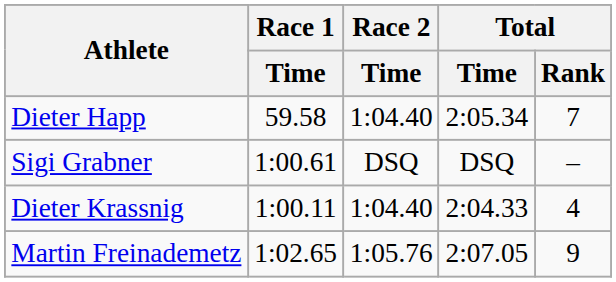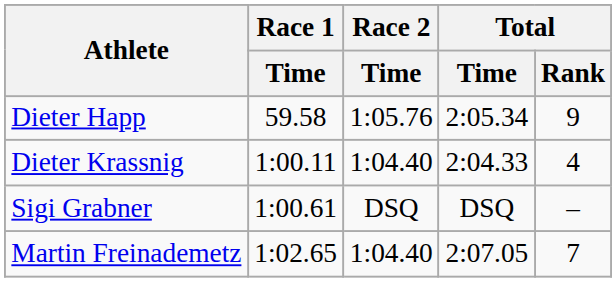Dieter Happ | Race 2 / Time: 1:04.40 -> 1:05.76
Dieter Happ | Total / Rank: 7 -> 9
rows swapped: Sigi Grabner <-> Dieter Krassnig
Martin Freinademetz | Race 2 / Time: 1:05.76 -> 1:04.40
Martin Freinademetz | Total / Rank: 9 -> 7
